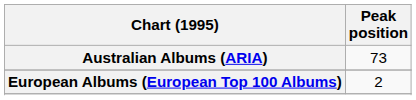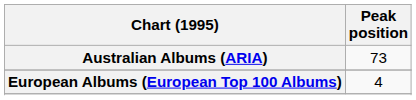European Albums (European Top 100 Albums) | Peak position: 2 -> 4
